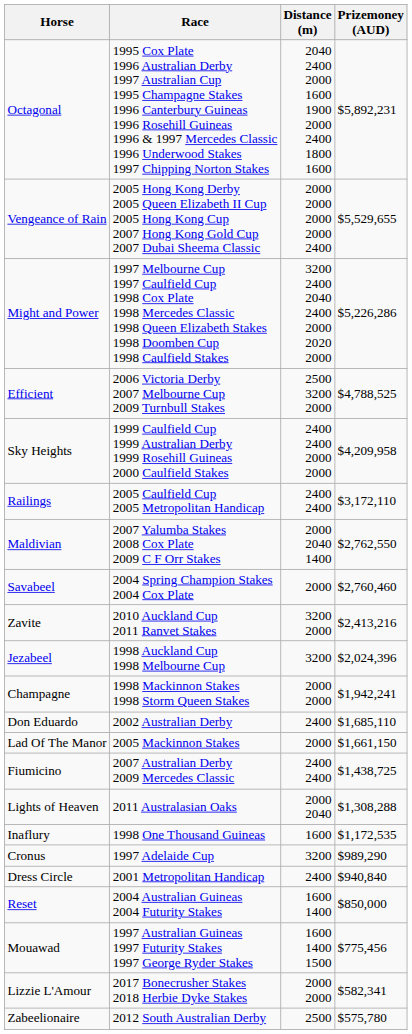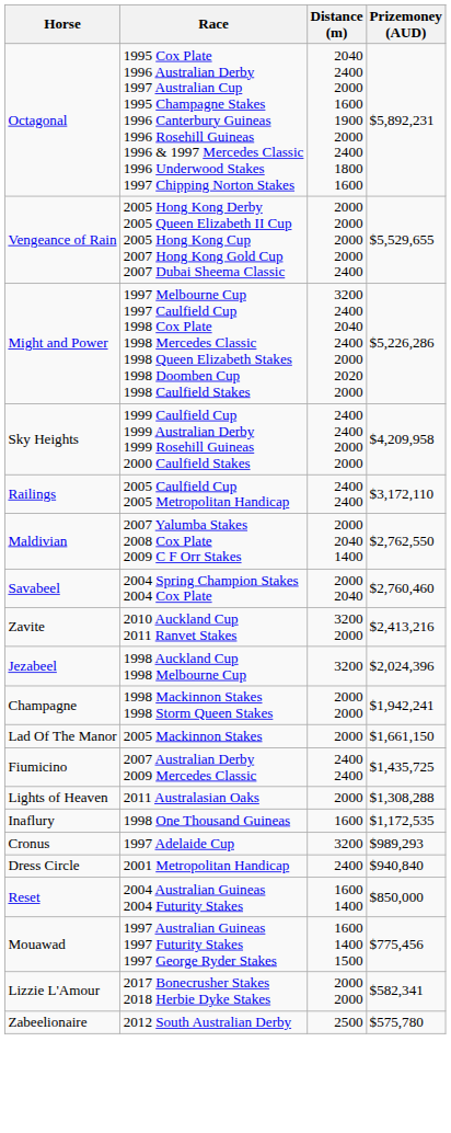- row: Efficient | 2006 Victoria Derby 2007 Melbourne Cup 2009 Turnbull Stakes | 2500 3200 2000 | $4,788,525
Savabeel | Distance (m): 2000 -> 2000 2040
- row: Don Eduardo | 2002 Australian Derby | 2400 | $1,685,110
Fiumicino | Prizemoney (AUD): $1,438,725 -> $1,435,725
Lights of Heaven | Distance (m): 2000 2040 -> 2000
Cronus | Prizemoney (AUD): $989,290 -> $989,293
